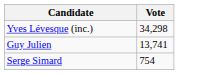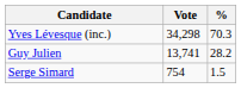+ column: % | 70.3 | 28.2 | 1.5
